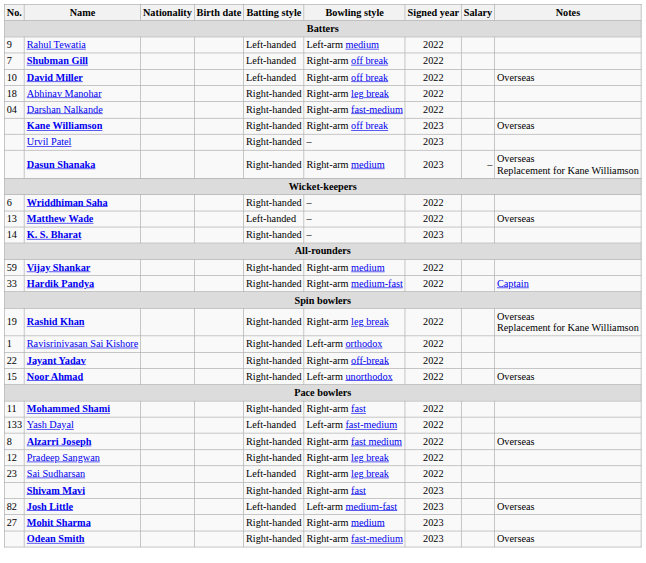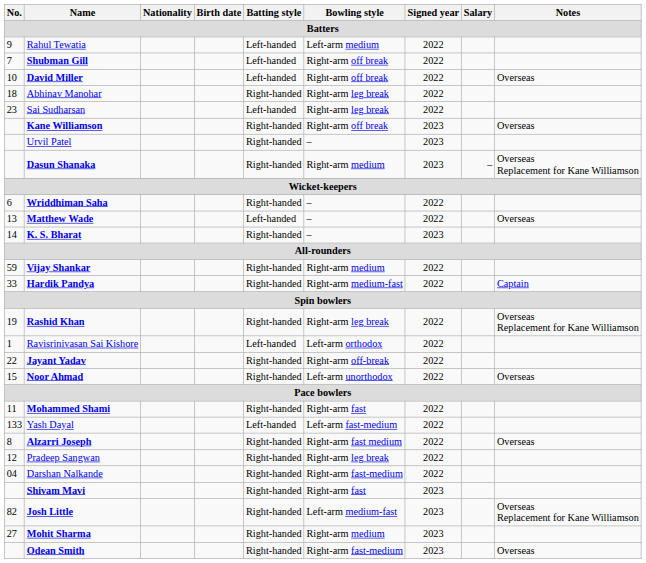rows swapped: Sai Sudharsan <-> Darshan Nalkande
Ravisrinivasan Sai Kishore | Batting style: Right-handed -> Left-handed
Josh Little | Batting style: Left-handed -> Right-handed
Josh Little | Notes: Overseas -> Overseas Replacement for Kane Williamson
